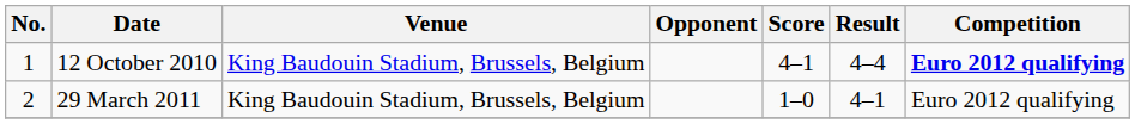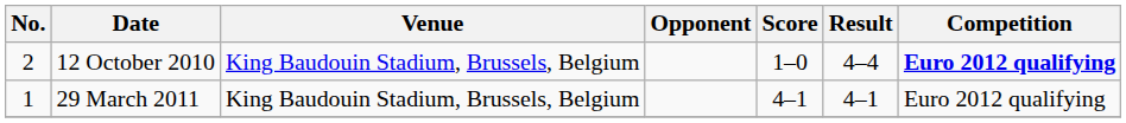12 October 2010 | No.: 1 -> 2
12 October 2010 | Score: 4–1 -> 1–0
29 March 2011 | No.: 2 -> 1
29 March 2011 | Score: 1–0 -> 4–1
